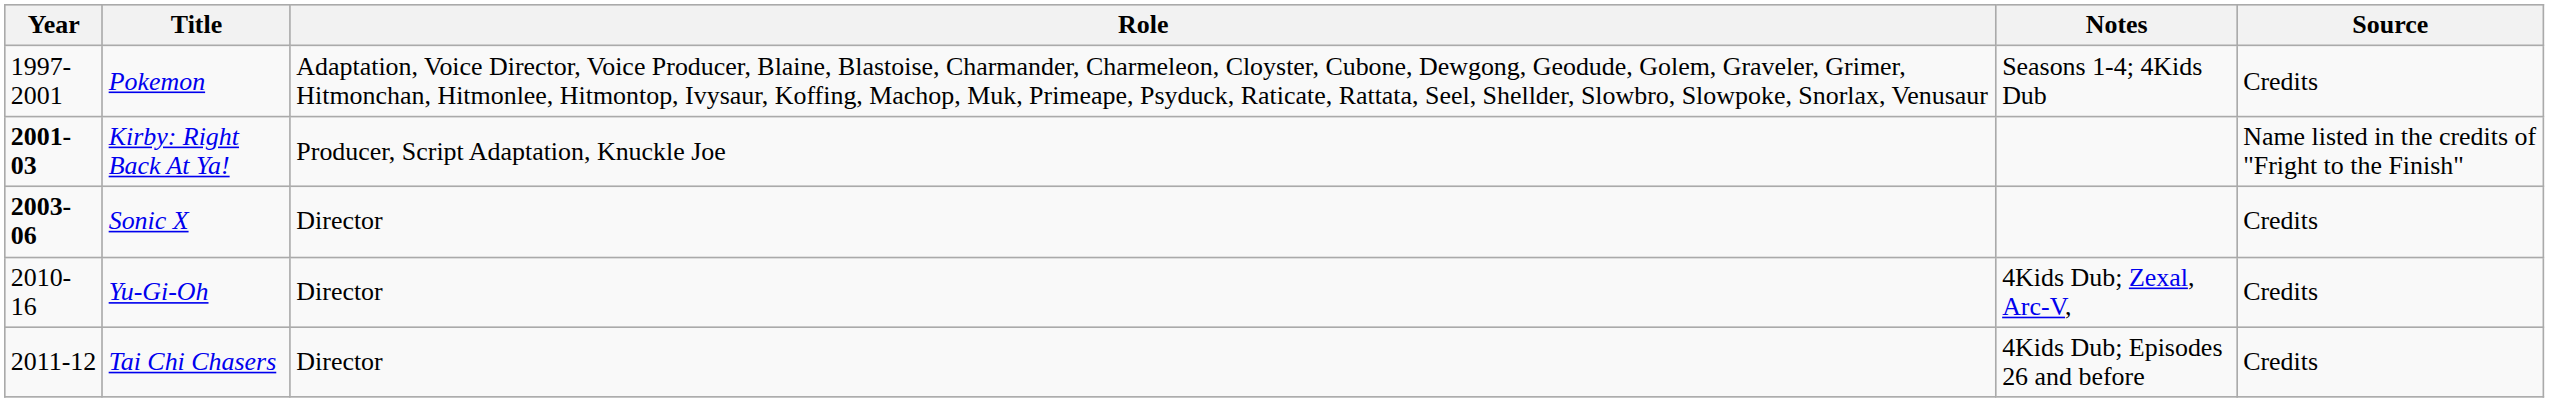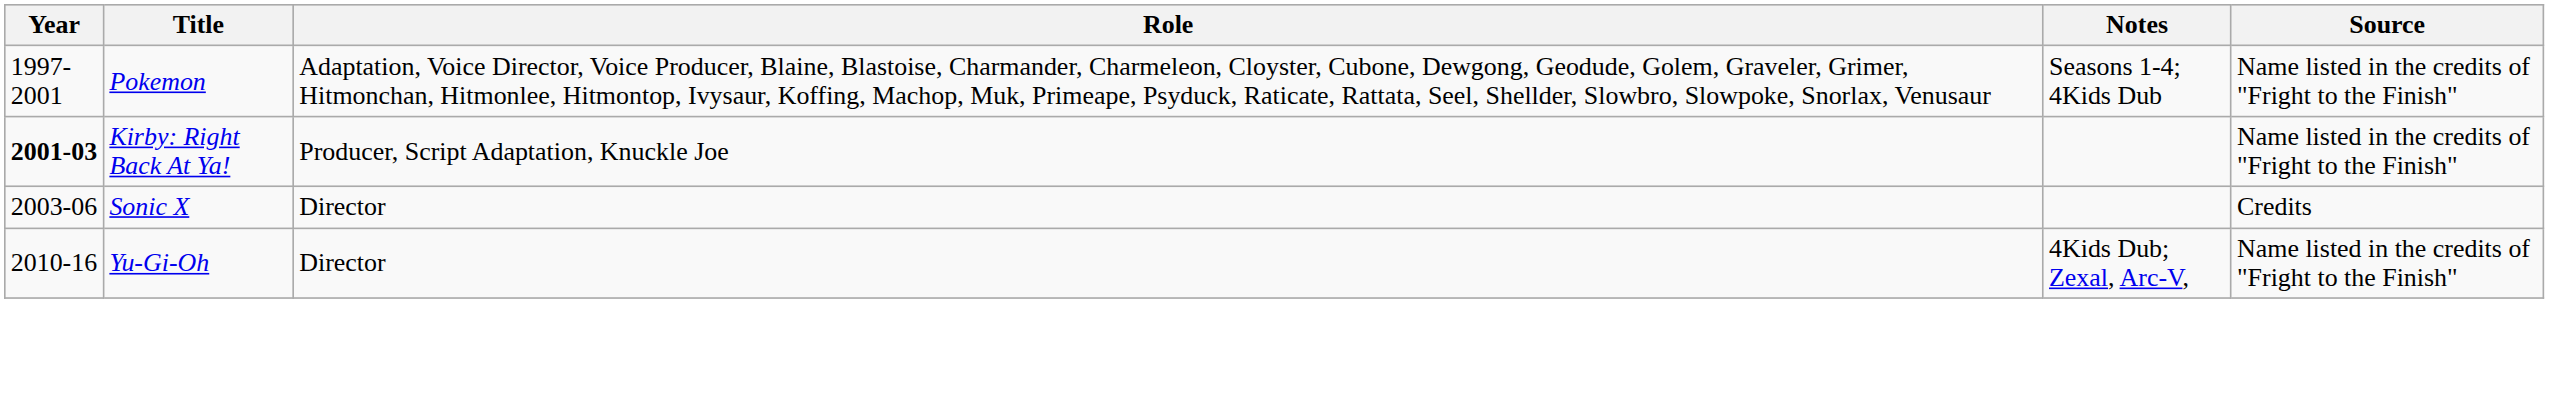Pokemon | Source: Credits -> Name listed in the credits of "Fright to the Finish"
Sonic X | Year: bold -> normal
Yu-Gi-Oh | Source: Credits -> Name listed in the credits of "Fright to the Finish"
- row: 2011-12 | Tai Chi Chasers | Director | 4Kids Dub; Episodes 26 and before | Credits
